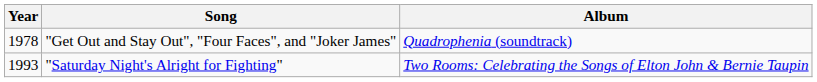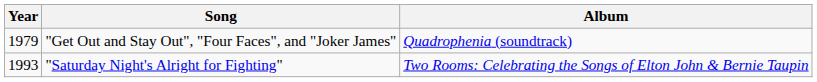"Get Out and Stay Out", "Four Faces", and "Joker James" | Year: 1978 -> 1979
